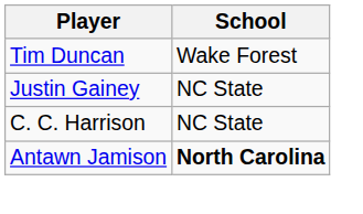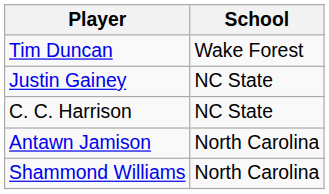Antawn Jamison | School: bold -> normal
+ row: Shammond Williams | North Carolina
